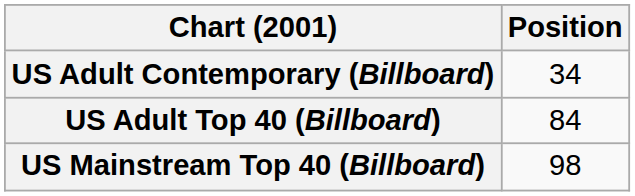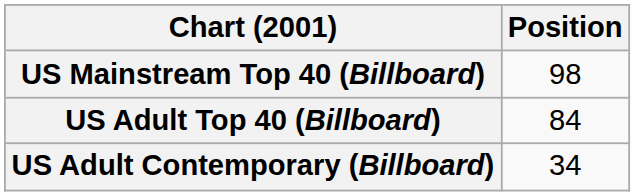rows swapped: US Adult Contemporary (Billboard) <-> US Mainstream Top 40 (Billboard)
